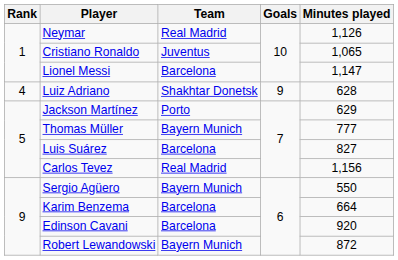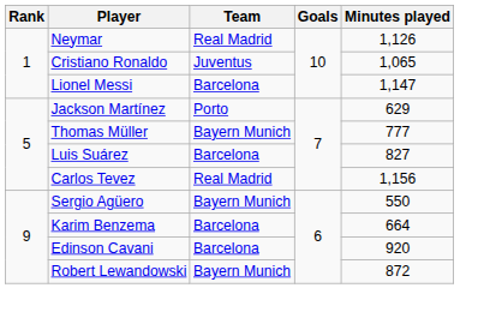- row: 4 | Luiz Adriano | Shakhtar Donetsk | 9 | 628
